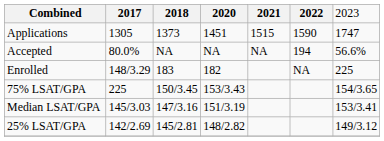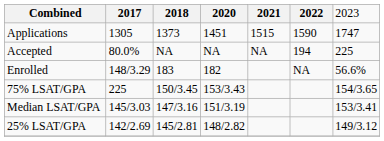Accepted | column 7: 56.6% -> 225
Enrolled | column 7: 225 -> 56.6%
